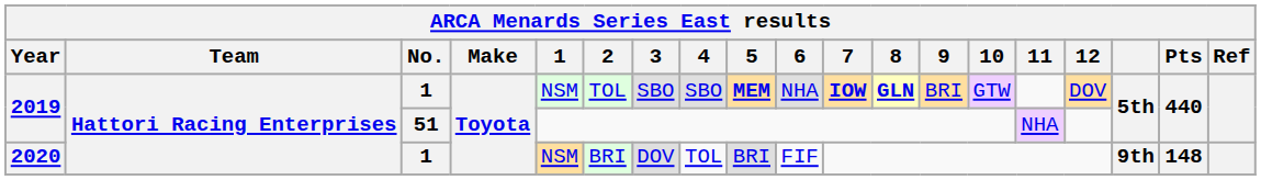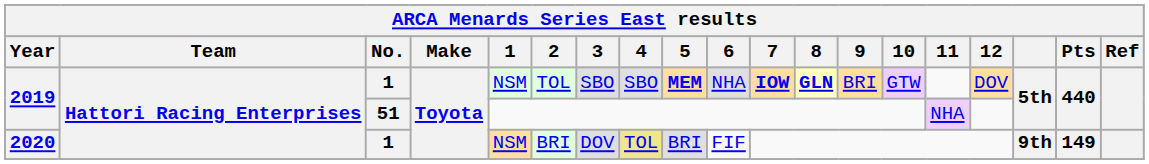2020 | 4: no background -> khaki background
2020 | Pts: 148 -> 149
